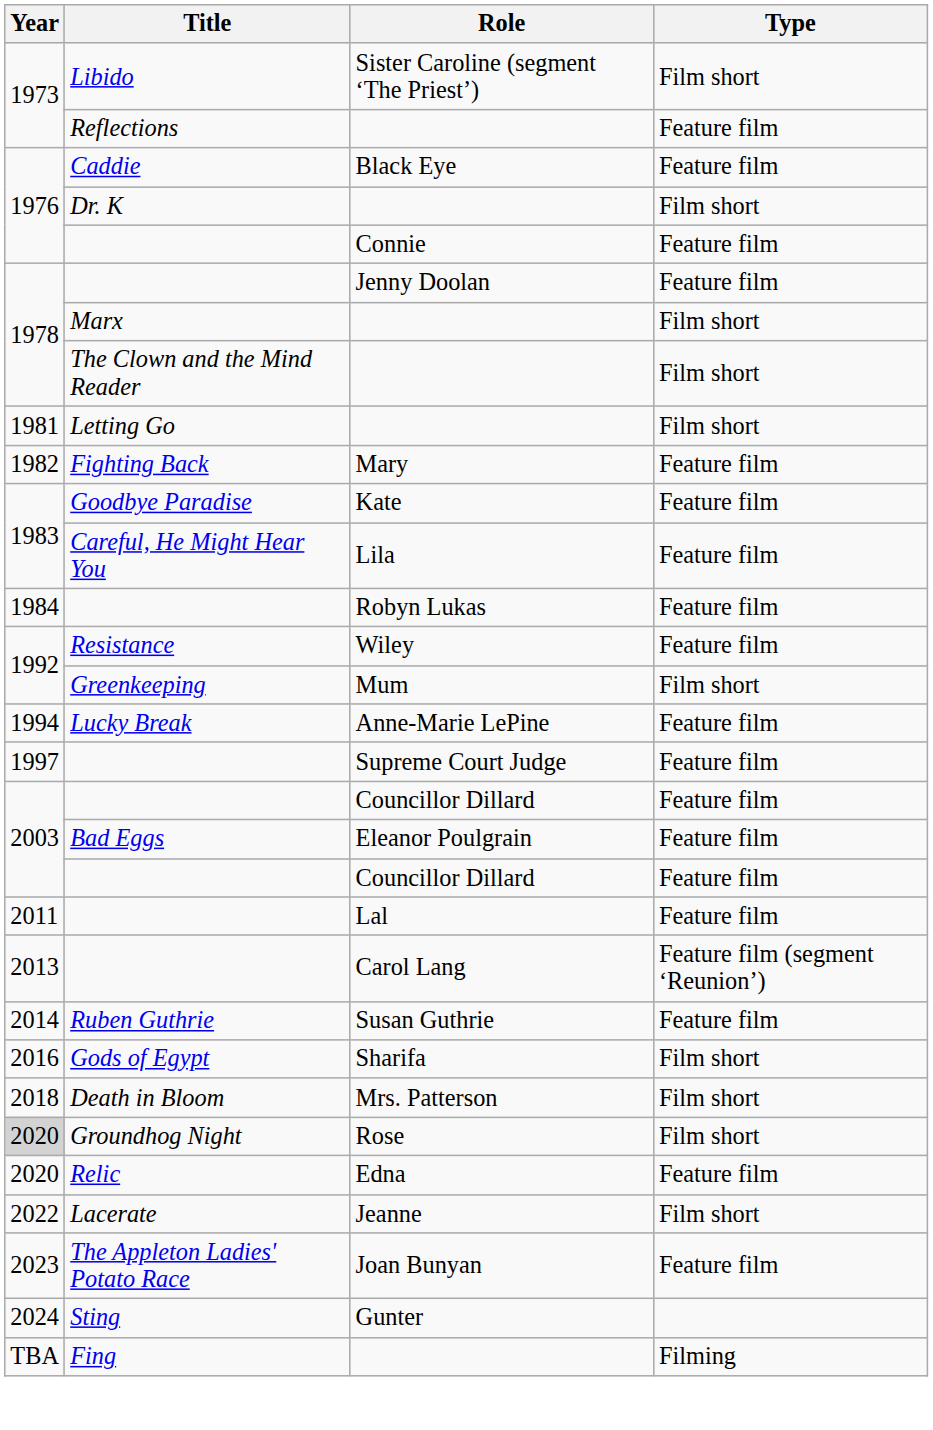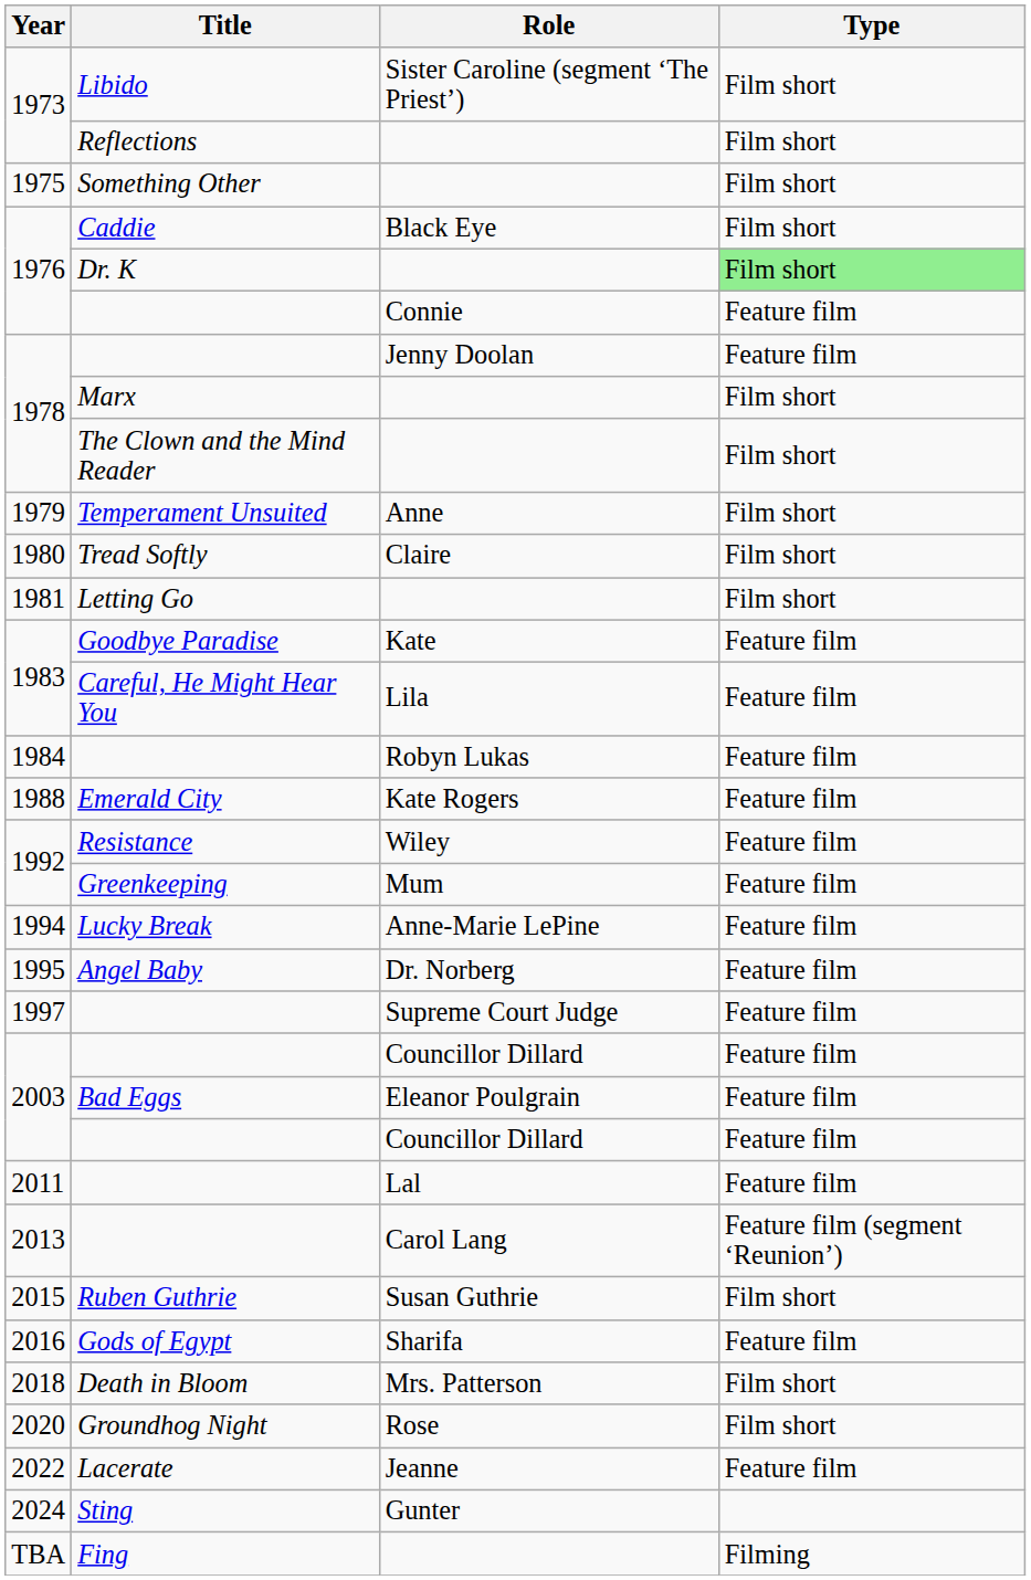Reflections | Type: Feature film -> Film short
+ row: 1975 | Something Other | Film short
Caddie | Type: Feature film -> Film short
Dr. K | Type: no background -> lightgreen background
+ row: 1979 | Temperament Unsuited | Anne | Film short
+ row: 1980 | Tread Softly | Claire | Film short
- row: 1982 | Fighting Back | Mary | Feature film
+ row: 1988 | Emerald City | Kate Rogers | Feature film
Greenkeeping | Type: Film short -> Feature film
+ row: 1995 | Angel Baby | Dr. Norberg | Feature film
Ruben Guthrie | Year: 2014 -> 2015
Ruben Guthrie | Type: Feature film -> Film short
Gods of Egypt | Type: Film short -> Feature film
Groundhog Night | Year: lightgrey background -> no background
- row: 2020 | Relic | Edna | Feature film
Lacerate | Type: Film short -> Feature film
- row: 2023 | The Appleton Ladies' Potato Race | Joan Bunyan | Feature film
